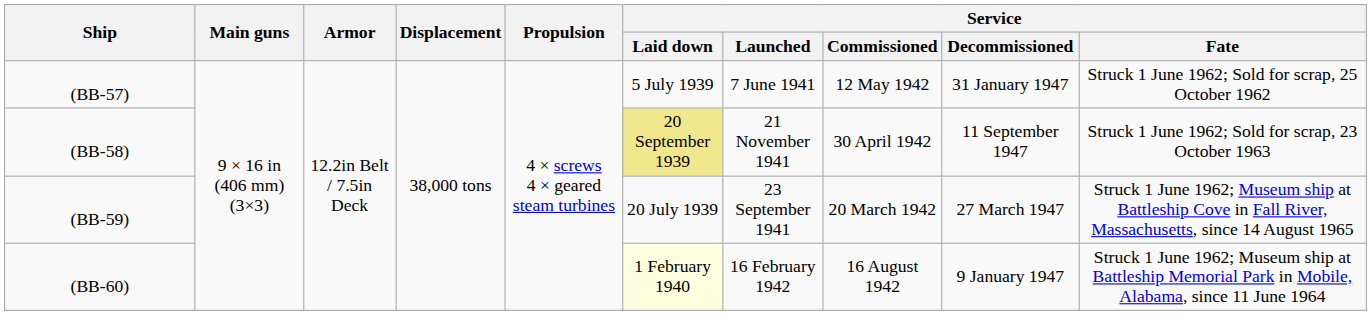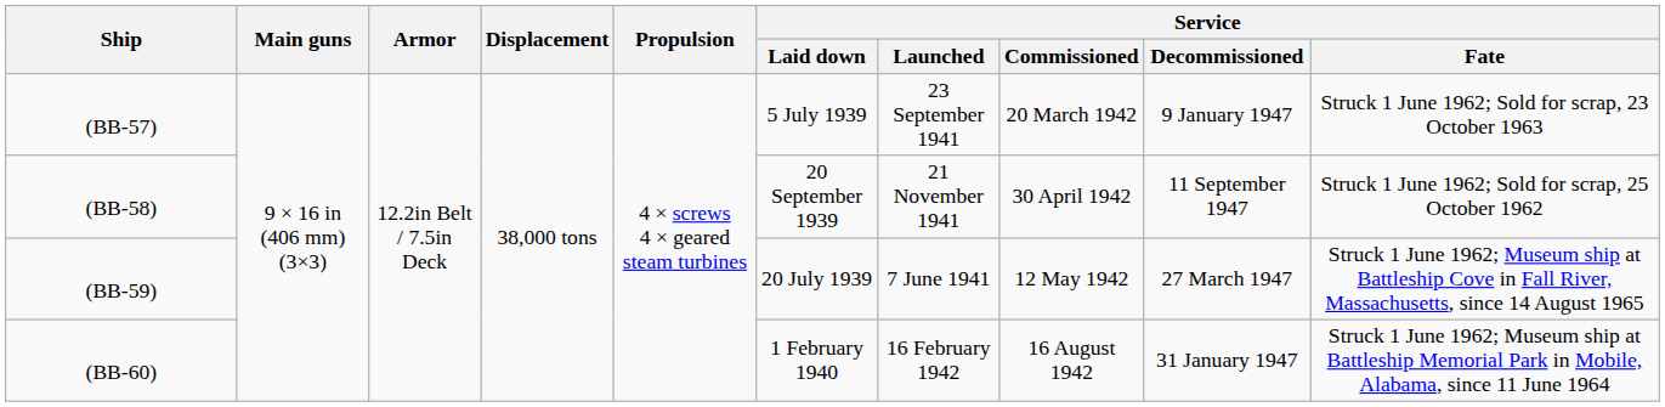(BB-57) | Service / Launched: 7 June 1941 -> 23 September 1941
(BB-57) | Service / Commissioned: 12 May 1942 -> 20 March 1942
(BB-57) | Service / Decommissioned: 31 January 1947 -> 9 January 1947
(BB-57) | Service / Fate: Struck 1 June 1962; Sold for scrap, 25 October 1962 -> Struck 1 June 1962; Sold for scrap, 23 October 1963
(BB-58) | Service / Laid down: khaki background -> no background
(BB-58) | Service / Fate: Struck 1 June 1962; Sold for scrap, 23 October 1963 -> Struck 1 June 1962; Sold for scrap, 25 October 1962
(BB-59) | Service / Launched: 23 September 1941 -> 7 June 1941
(BB-59) | Service / Commissioned: 20 March 1942 -> 12 May 1942
(BB-60) | Service / Laid down: lightyellow background -> no background
(BB-60) | Service / Decommissioned: 9 January 1947 -> 31 January 1947
